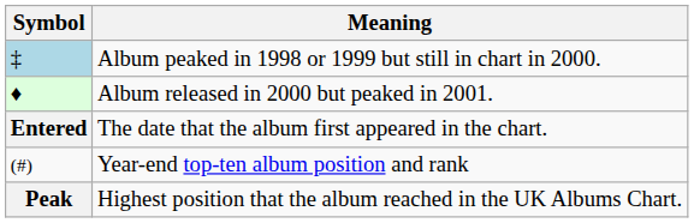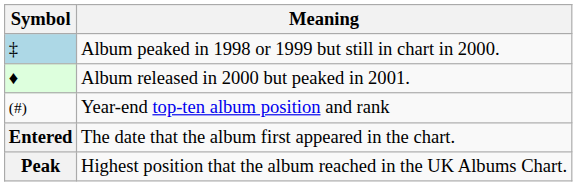rows swapped: Year-end top-ten album position and rank <-> The date that the album first appeared in the chart.
